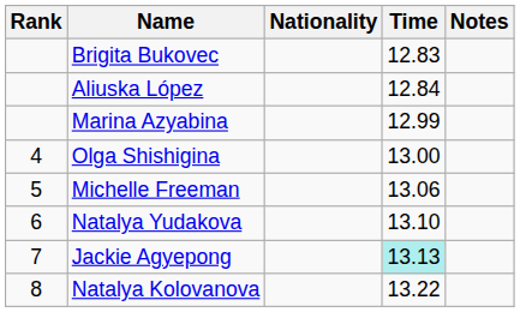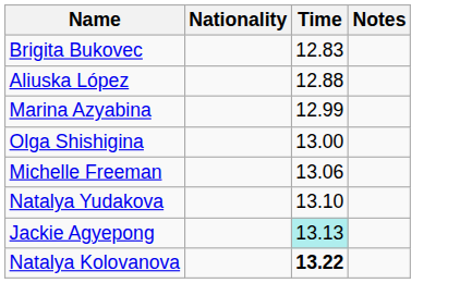- column: Rank | 4 | 5 | 6 | 7 | 8
Aliuska López | Time: 12.84 -> 12.88
Natalya Kolovanova | Time: normal -> bold
